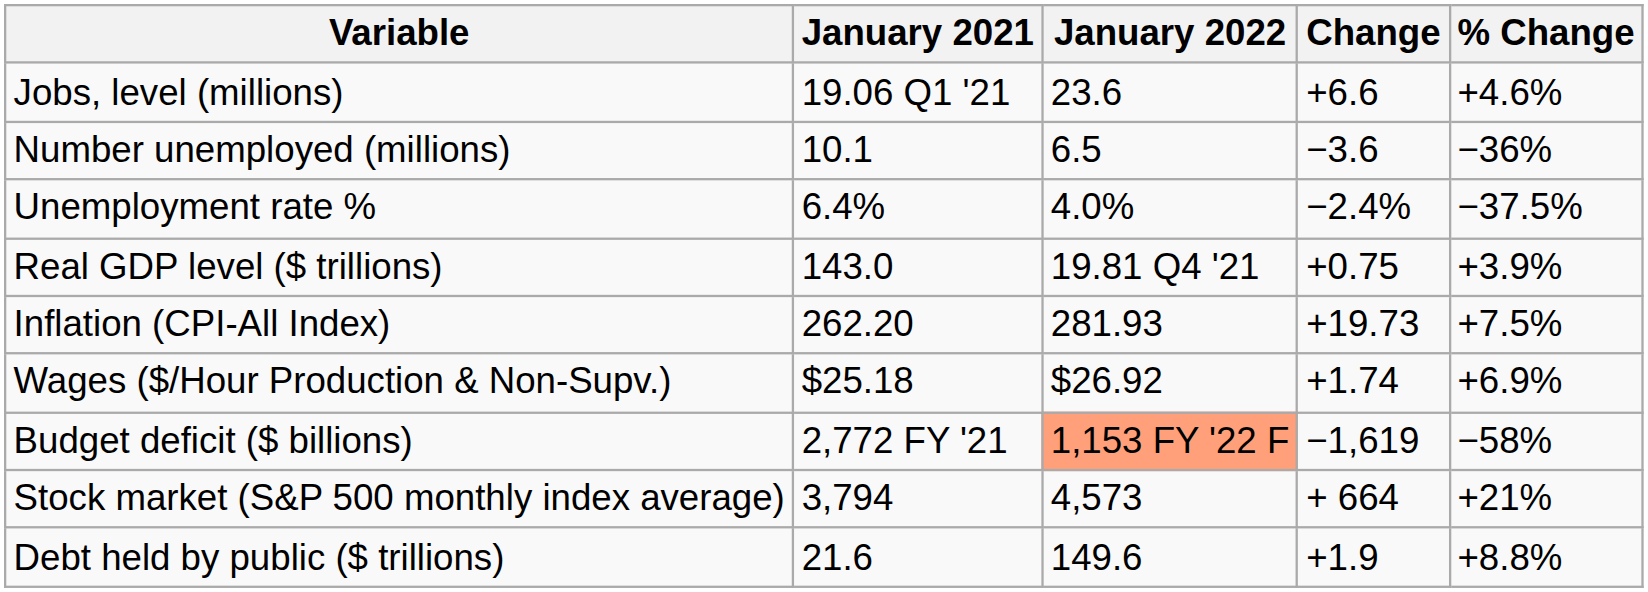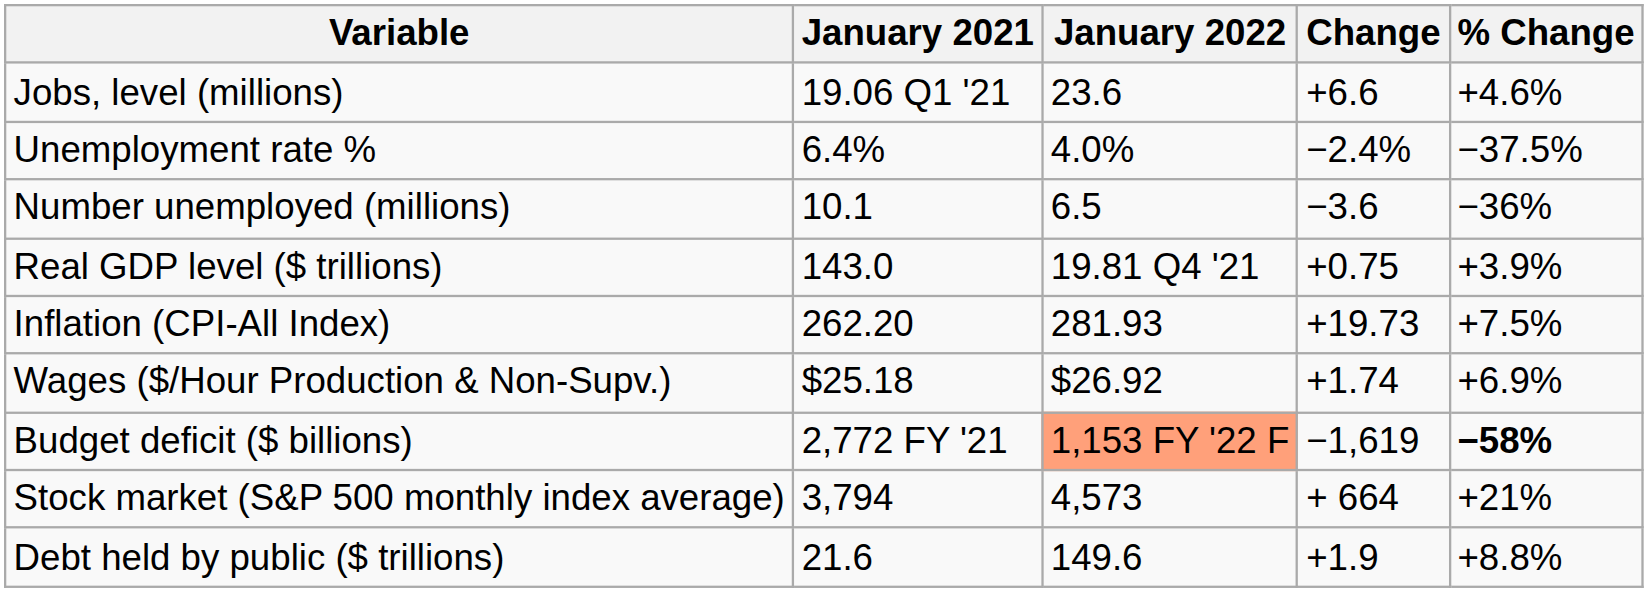rows swapped: Unemployment rate % <-> Number unemployed (millions)
Budget deficit ($ billions) | % Change: normal -> bold
